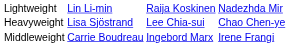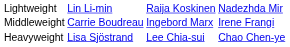rows swapped: Middleweight <-> Heavyweight
